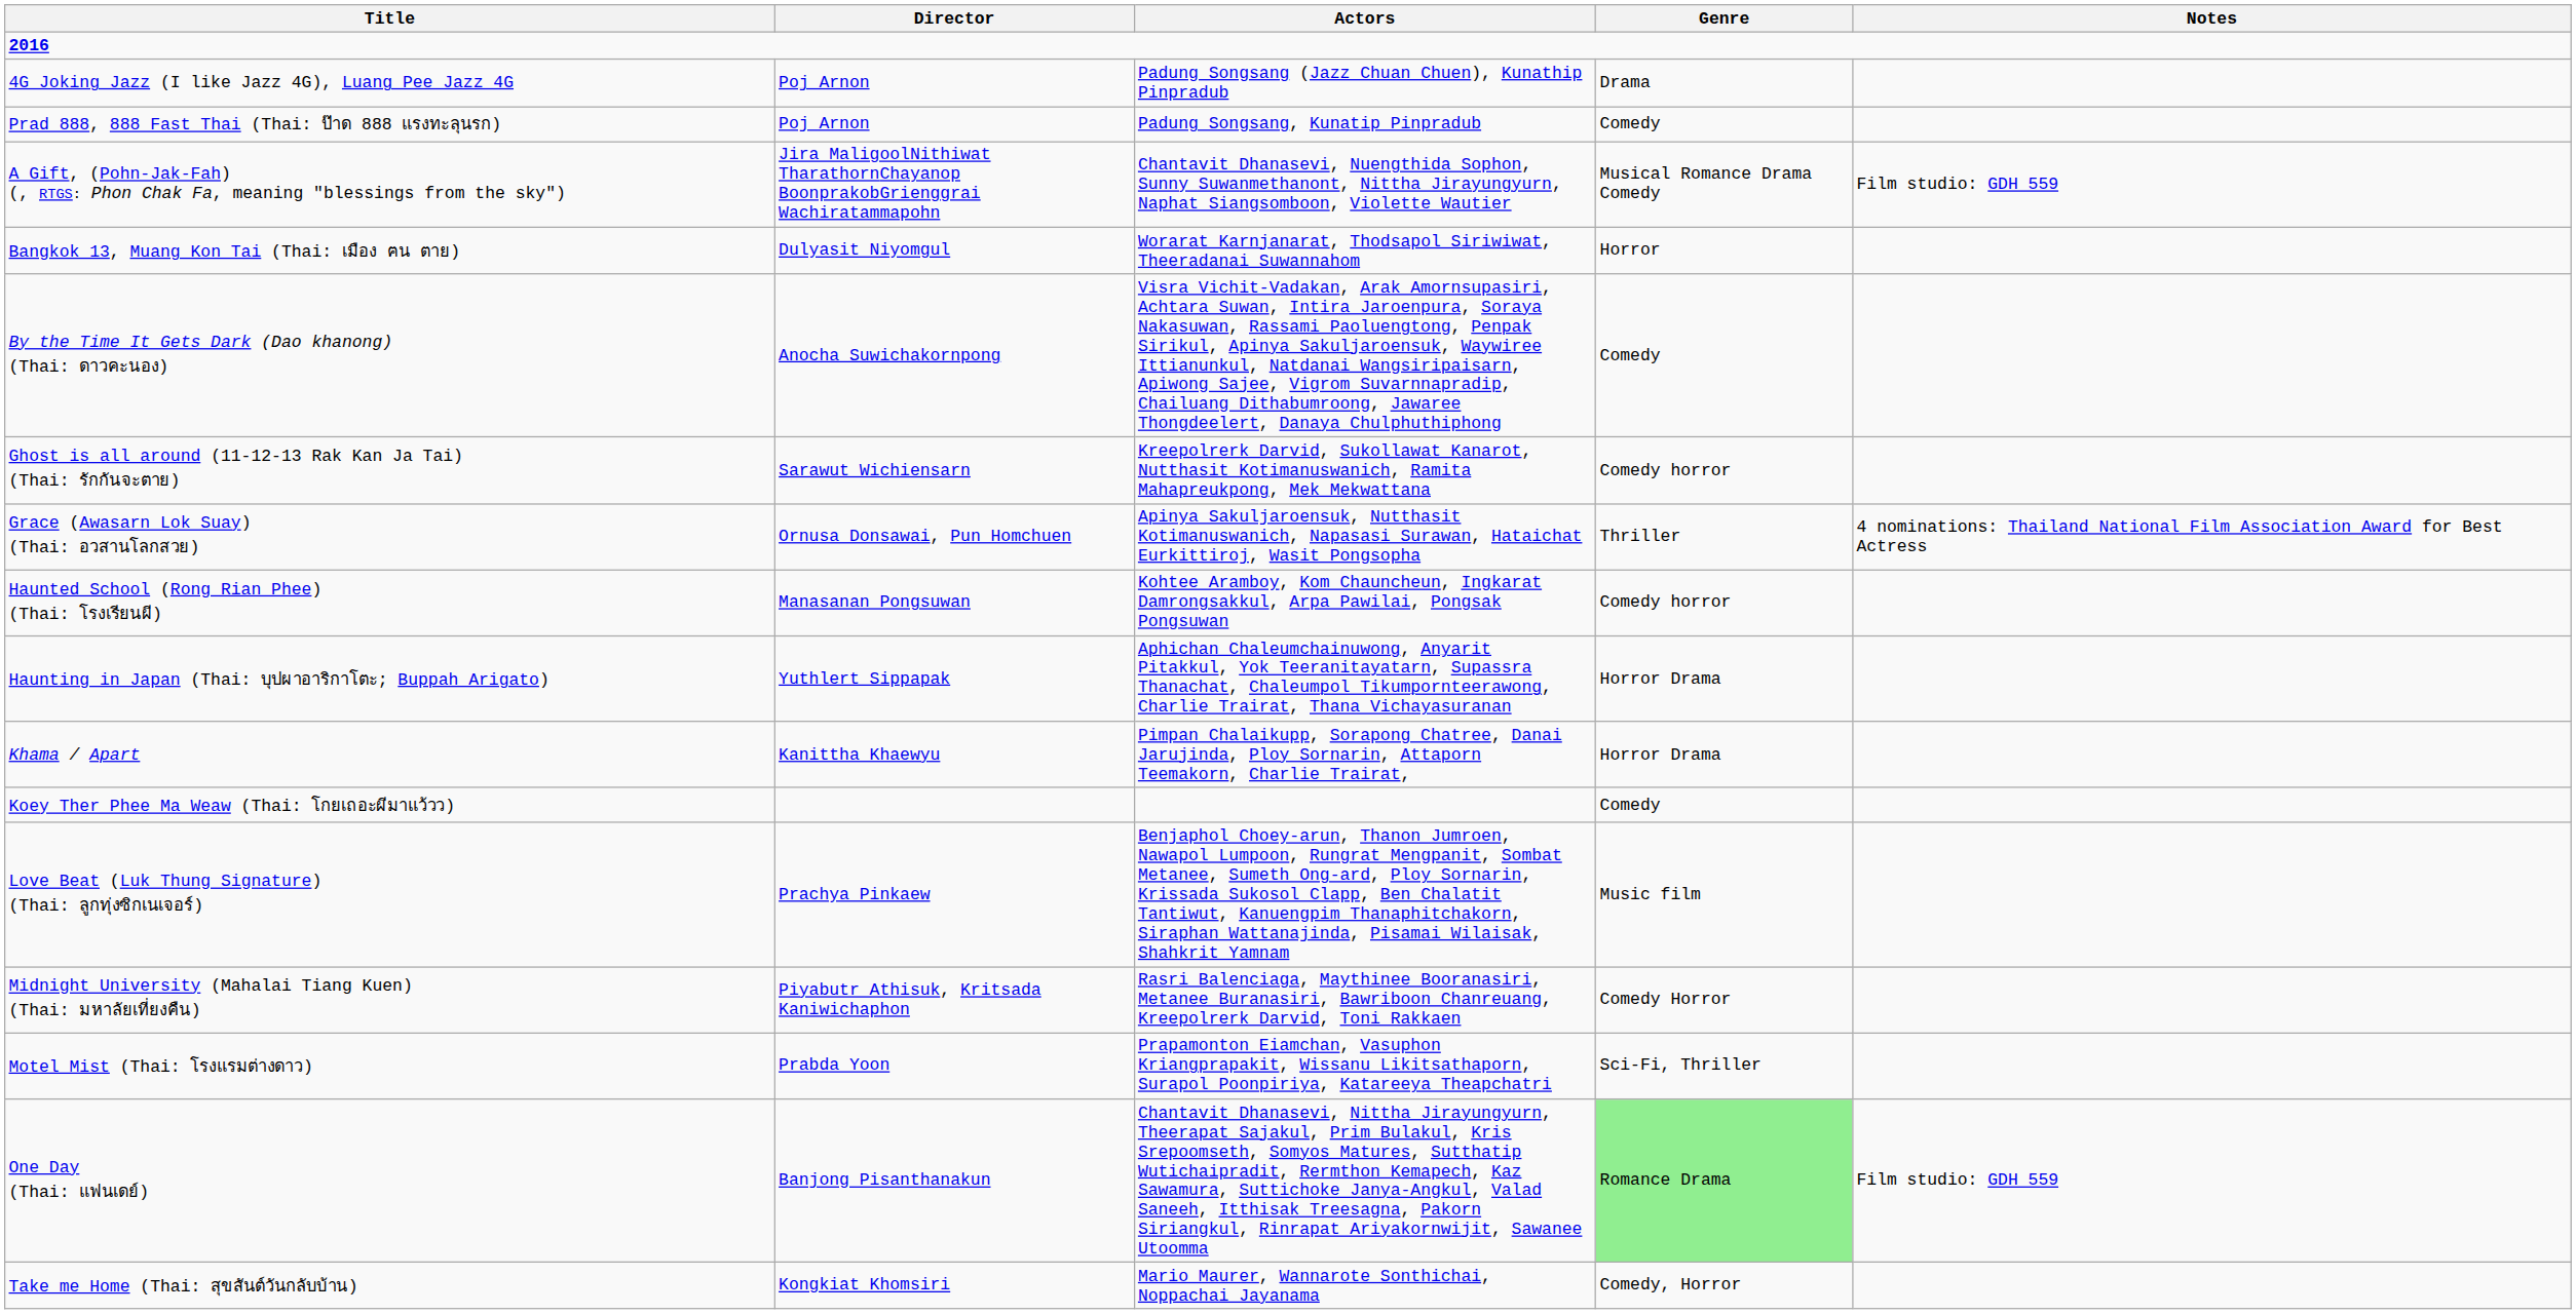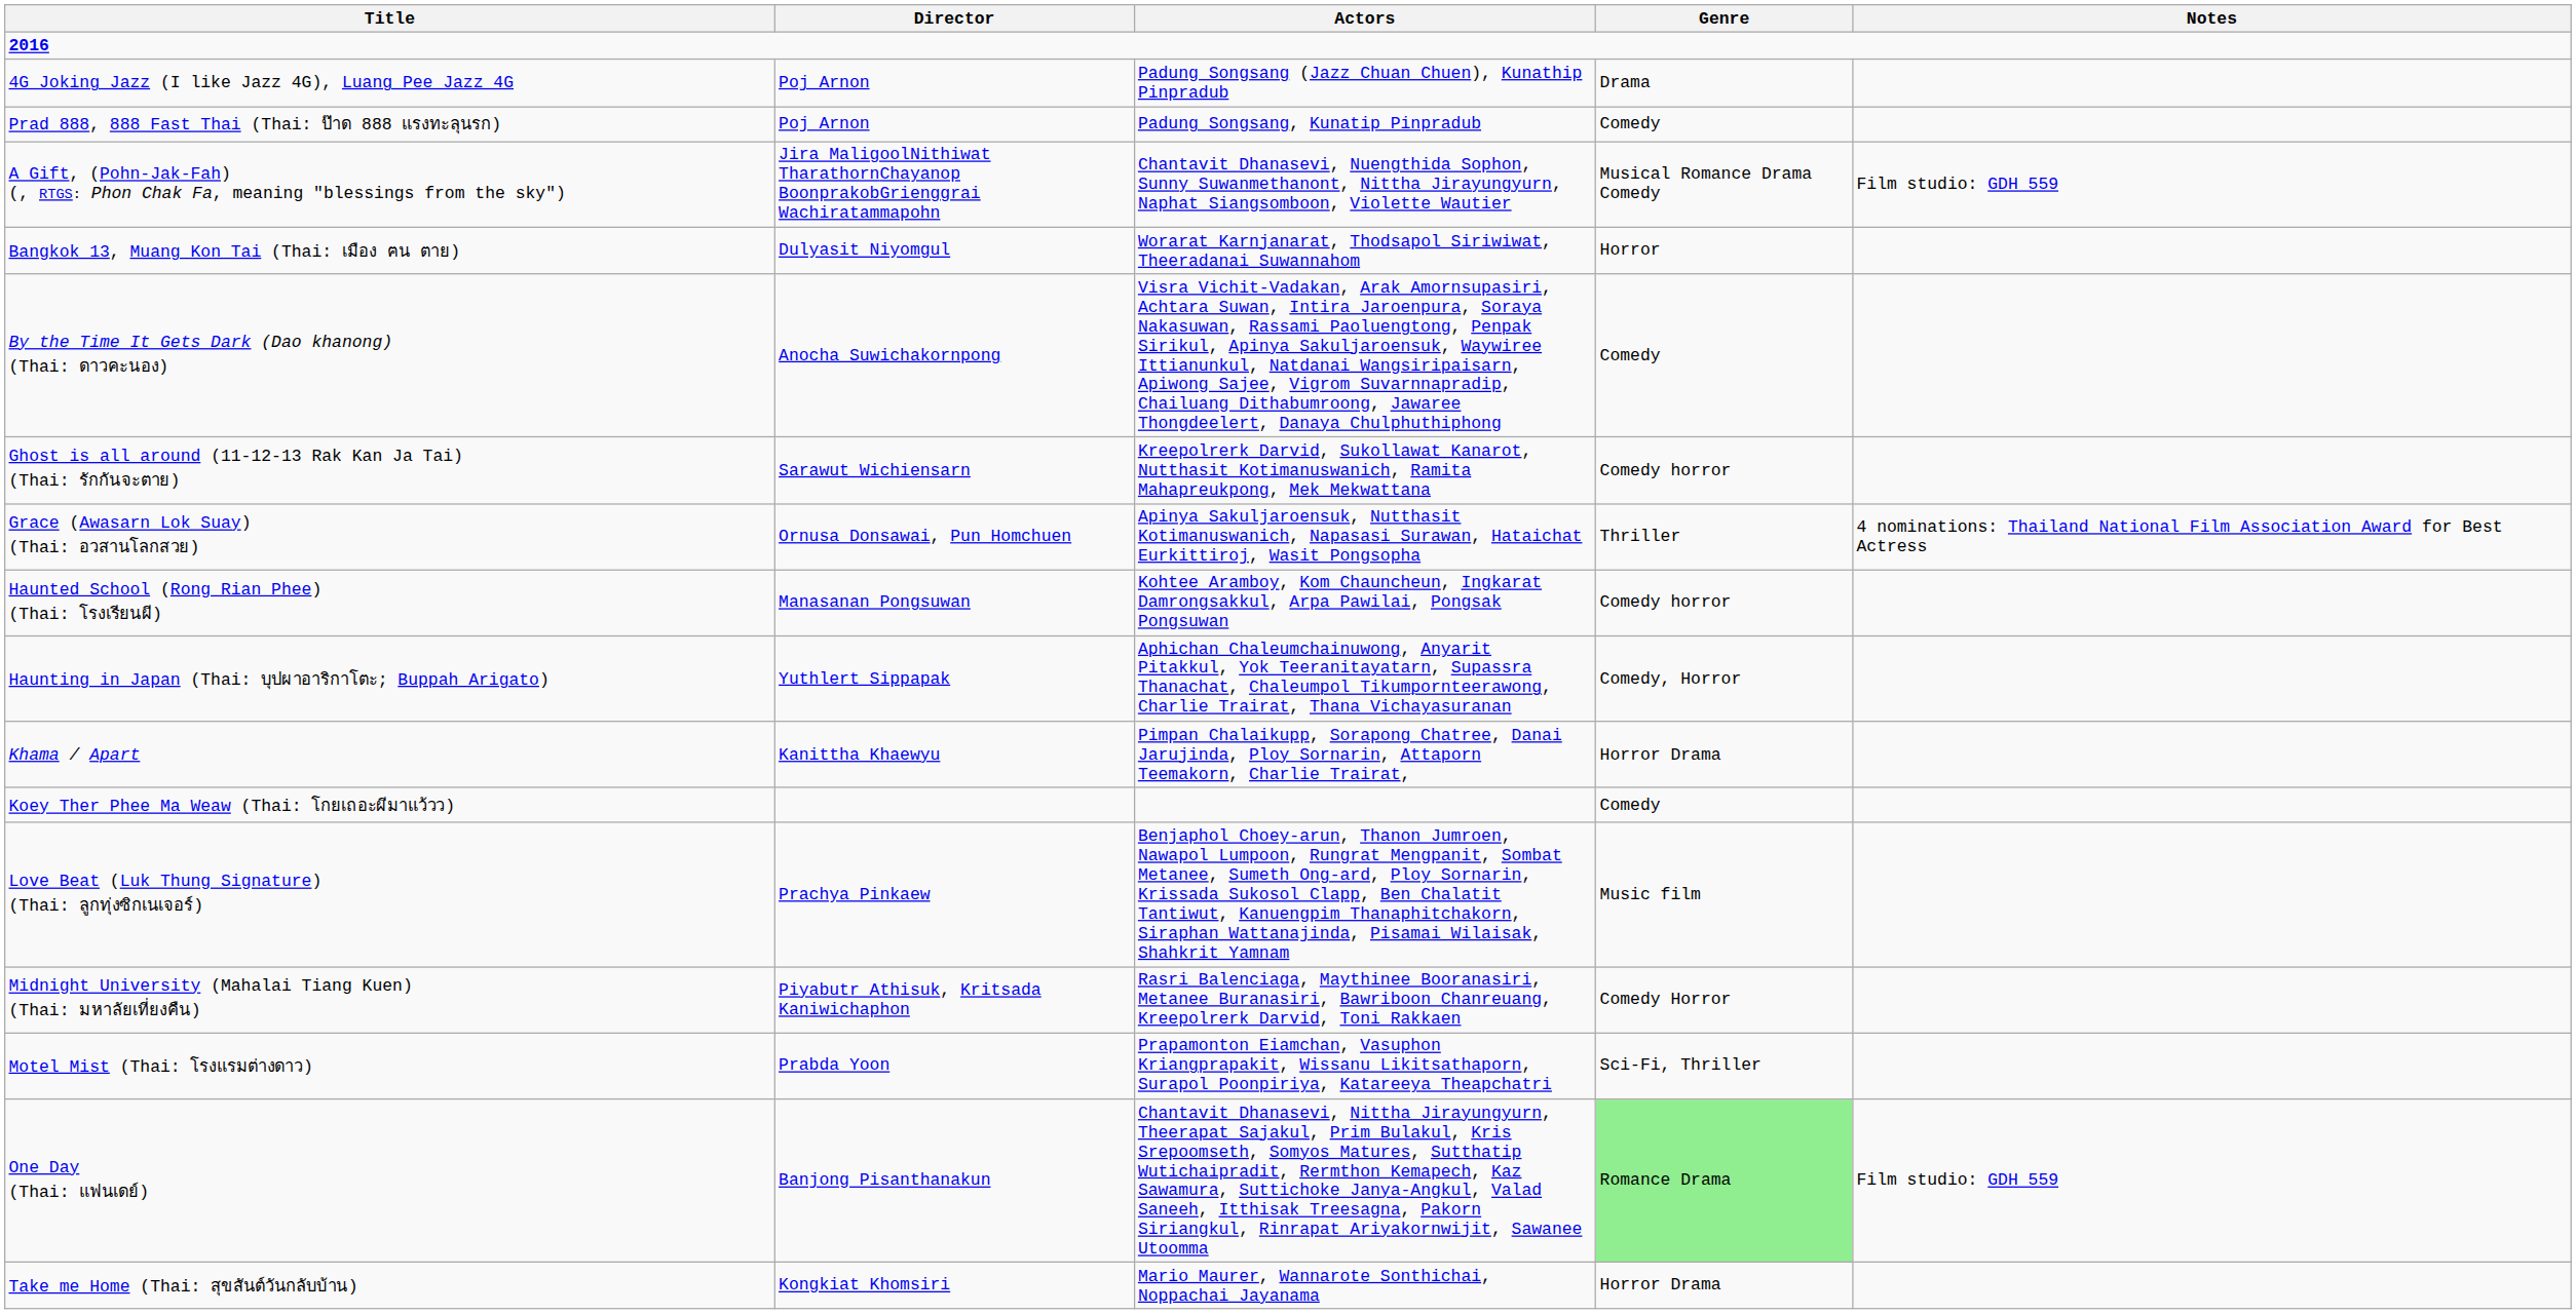Haunting in Japan (Thai: บุปผาอาริกาโตะ; Buppah Arigato) | Genre: Horror Drama -> Comedy, Horror
Take me Home (Thai: สุขสันต์วันกลับบ้าน) | Genre: Comedy, Horror -> Horror Drama
